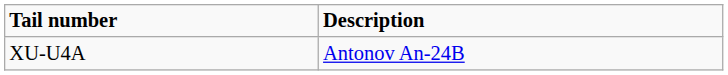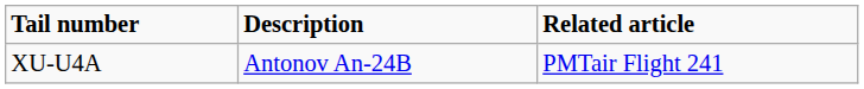+ column: Related article | PMTair Flight 241
